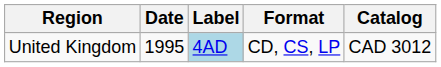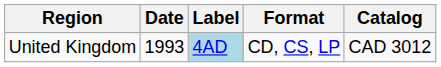United Kingdom | Date: 1995 -> 1993
